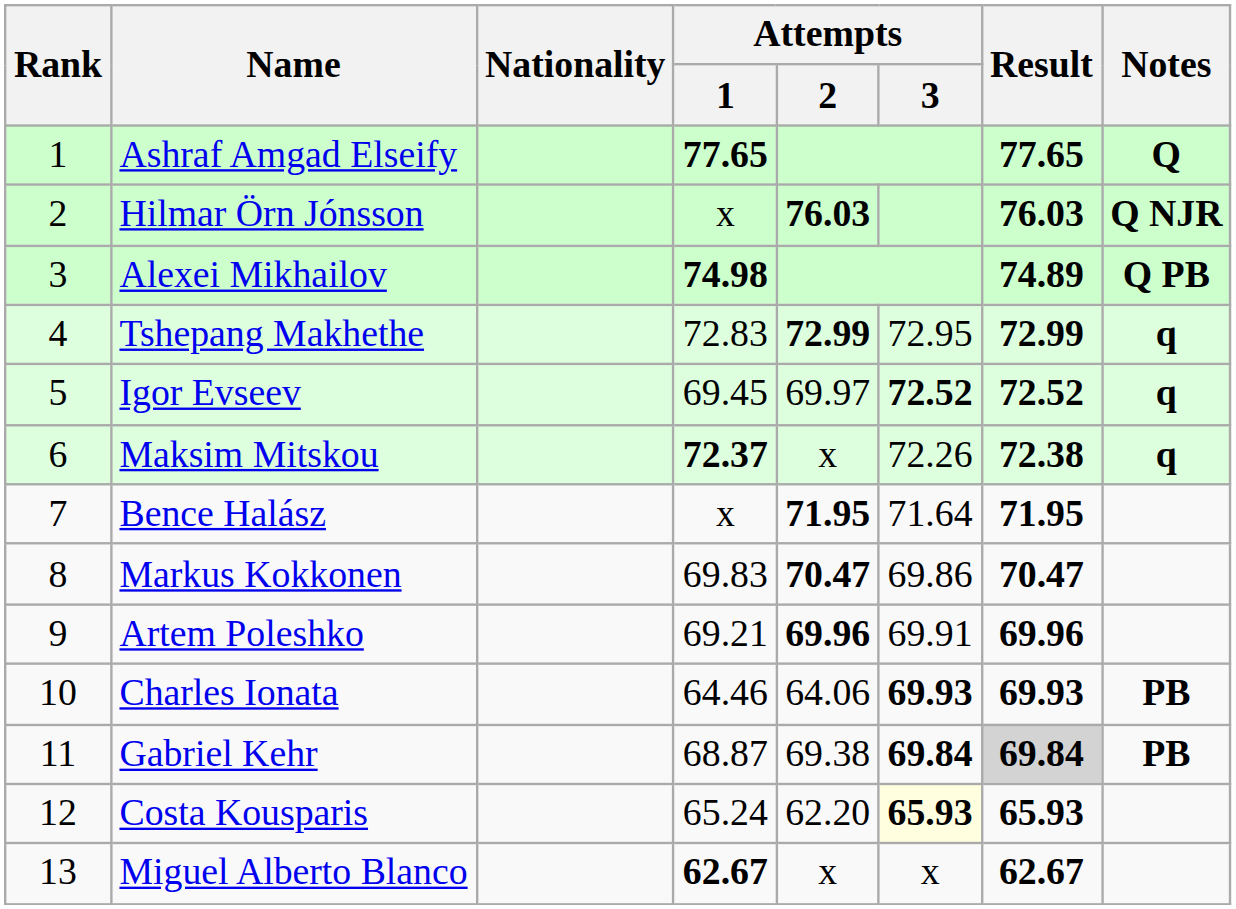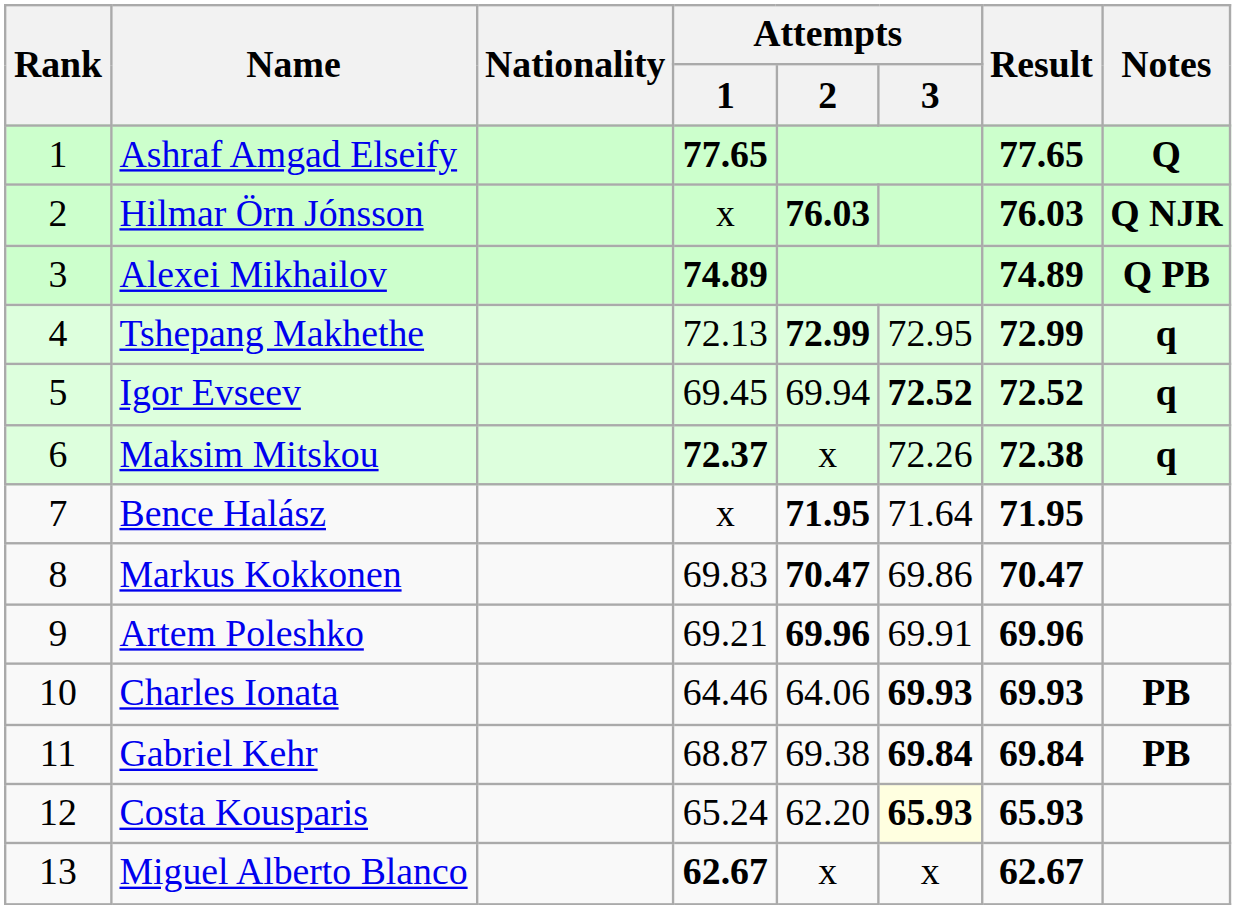Alexei Mikhailov | Attempts / 1: 74.98 -> 74.89
Tshepang Makhethe | Attempts / 1: 72.83 -> 72.13
Igor Evseev | Attempts / 2: 69.97 -> 69.94
Gabriel Kehr | Result: lightgrey background -> no background
